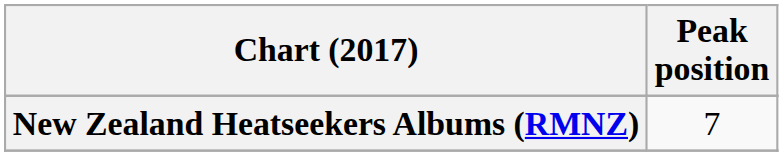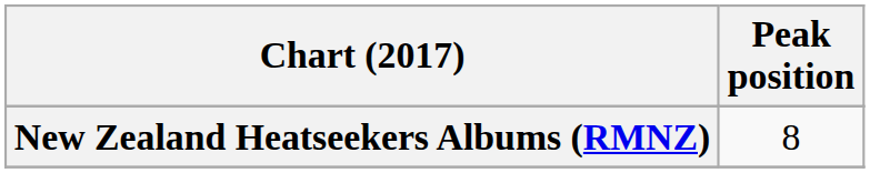New Zealand Heatseekers Albums (RMNZ) | Peak position: 7 -> 8
